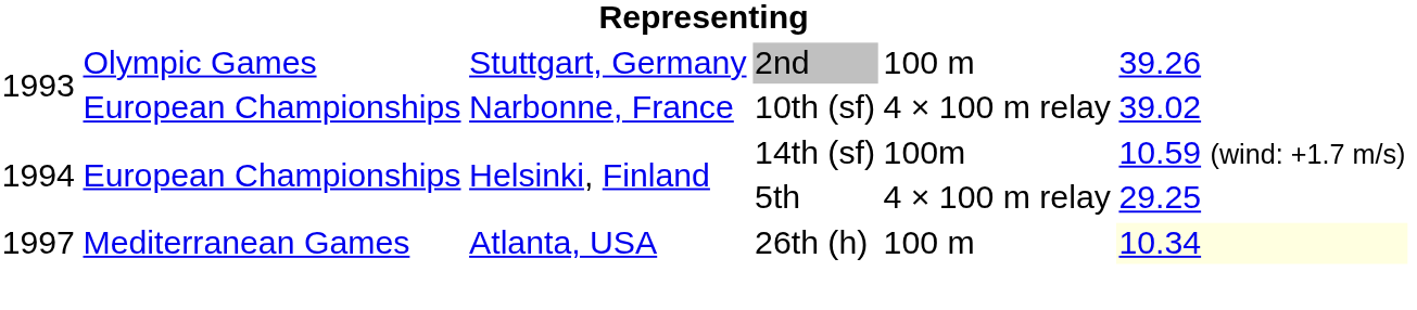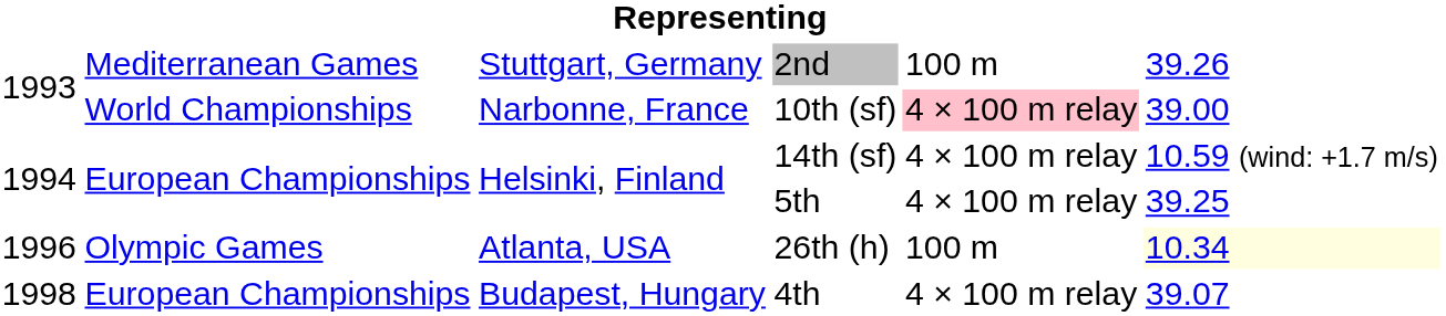2nd | column 2: Olympic Games -> Mediterranean Games
10th (sf) | column 2: European Championships -> World Championships
10th (sf) | column 5: no background -> pink background
10th (sf) | column 6: 39.02 -> 39.00
14th (sf) | column 5: 100m -> 4 × 100 m relay
5th | column 6: 29.25 -> 39.25
26th (h) | column 1: 1997 -> 1996
26th (h) | column 2: Mediterranean Games -> Olympic Games
+ row: 1998 | European Championships | Budapest, Hungary | 4th | 4 × 100 m relay | 39.07
